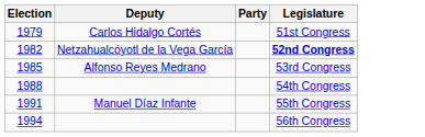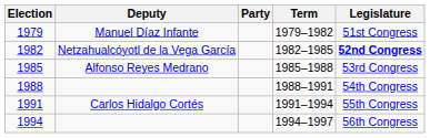+ column: Term | 1979–1982 | 1982–1985 | 1985–1988 | 1988–1991 | 1991–1994 | 1994–1997
1979 | Deputy: Carlos Hidalgo Cortés -> Manuel Díaz Infante
1991 | Deputy: Manuel Díaz Infante -> Carlos Hidalgo Cortés
